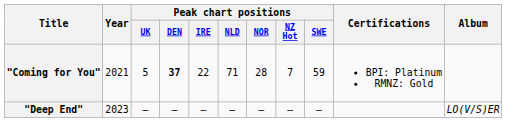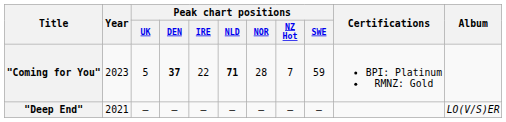"Coming for You" | Year: 2021 -> 2023
"Coming for You" | Peak chart positions / NLD: normal -> bold
"Deep End" | Year: 2023 -> 2021
